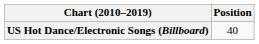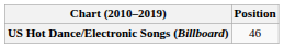US Hot Dance/Electronic Songs (Billboard) | Position: 40 -> 46
